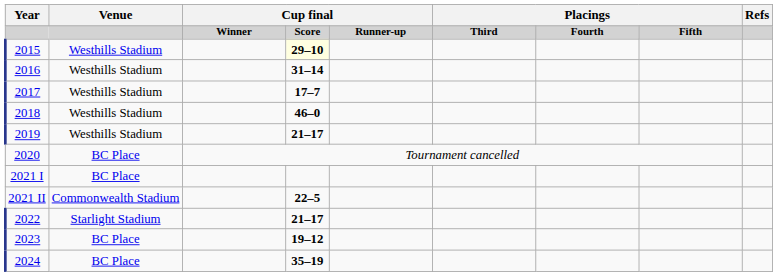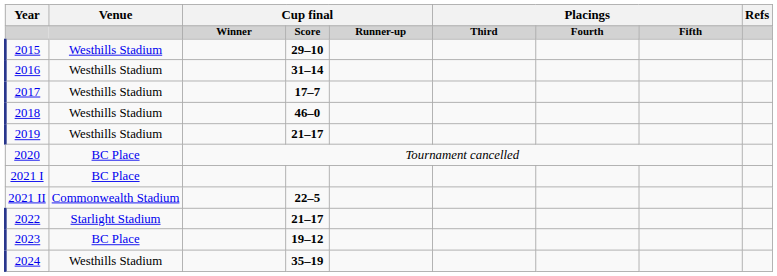2015 | column 4: lightyellow background -> no background
2024 | Venue: BC Place -> Westhills Stadium
